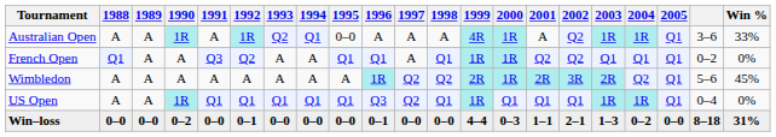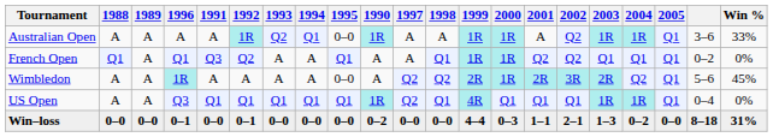columns swapped: 1990 <-> 1996
Australian Open | 1999: 4R -> 1R
Wimbledon | 1995: A -> 0–0
US Open | 1999: 1R -> 4R
